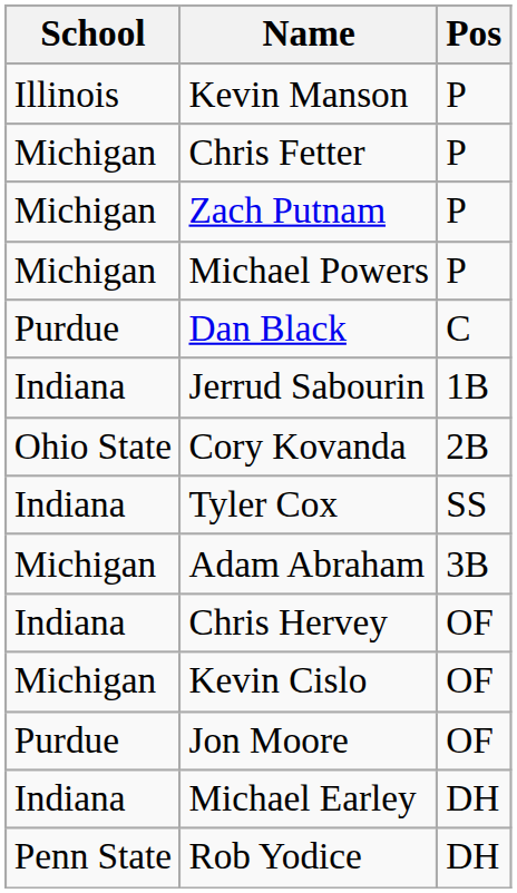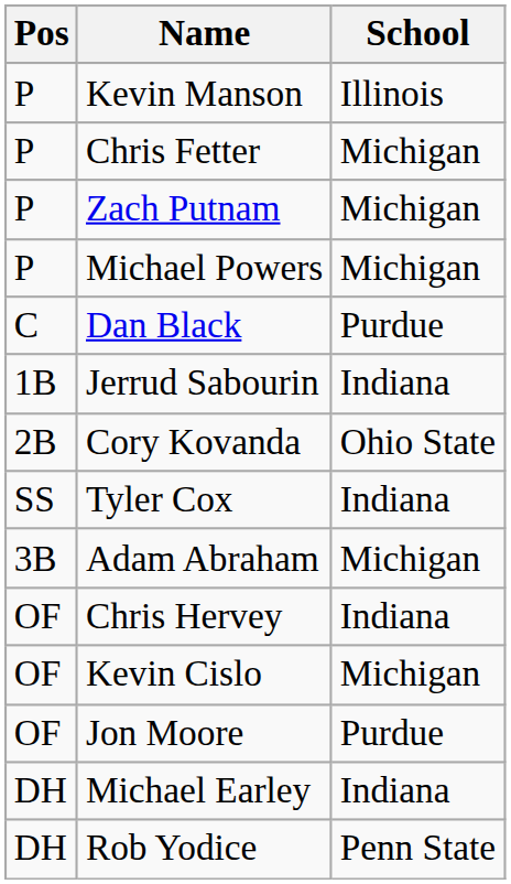columns swapped: Pos <-> School
